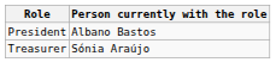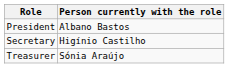+ row: Secretary | Higínio Castilho
